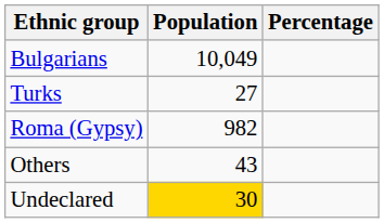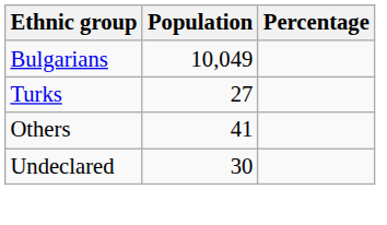- row: Roma (Gypsy) | 982
Others | Population: 43 -> 41
Undeclared | Population: gold background -> no background
